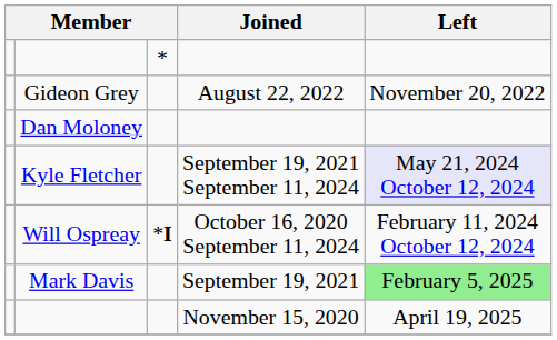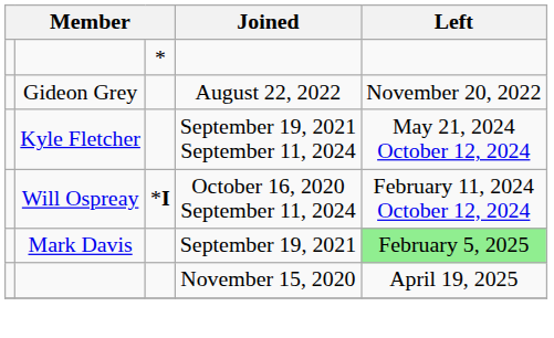- row: Dan Moloney
Kyle Fletcher | Left: lavender background -> no background
